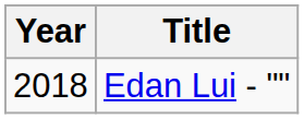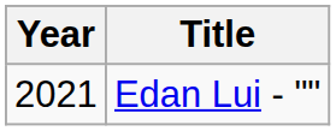Edan Lui - "" | Year: 2018 -> 2021
